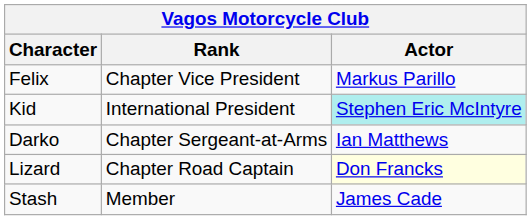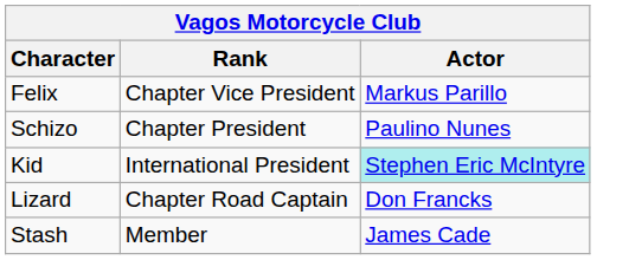+ row: Schizo | Chapter President | Paulino Nunes
- row: Darko | Chapter Sergeant-at-Arms | Ian Matthews
Lizard | Actor: lightyellow background -> no background
